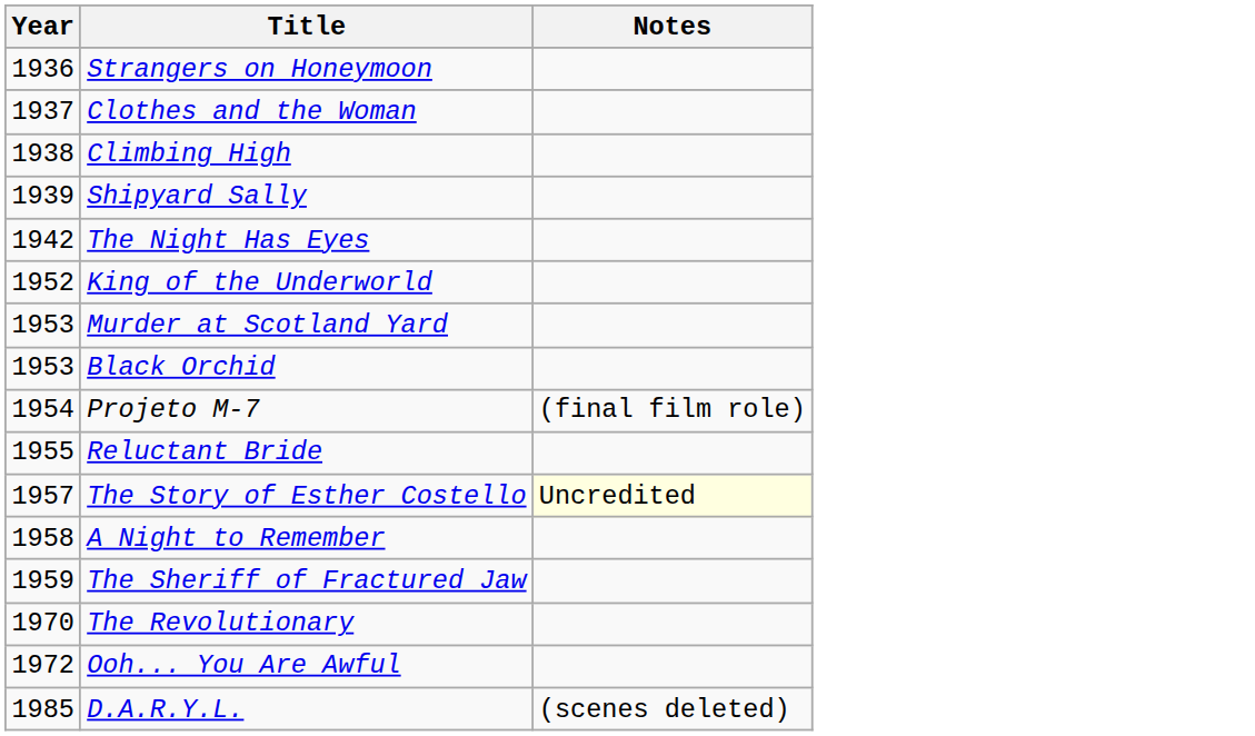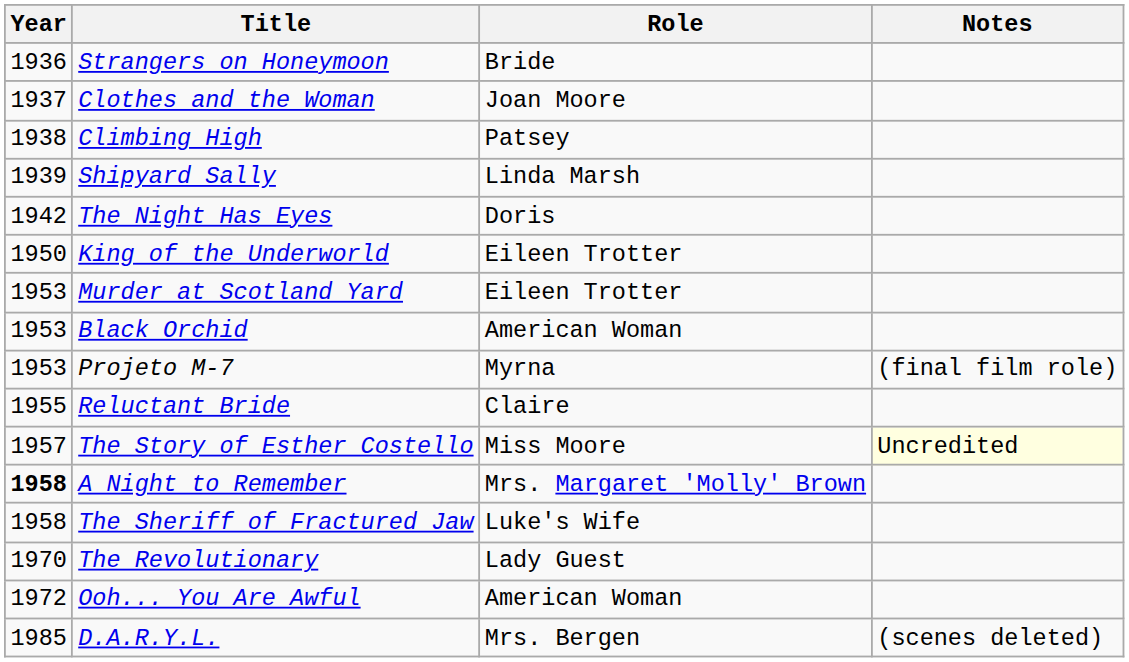+ column: Role | Bride | Joan Moore | Patsey | Linda Marsh | Doris | Eileen Trotter | Eileen Trotter | American Woman | Myrna | Claire | Miss Moore | Mrs. Margaret 'Molly' Brown | Luke's Wife | Lady Guest | American Woman | Mrs. Bergen
King of the Underworld | Year: 1952 -> 1950
Projeto M-7 | Year: 1954 -> 1953
A Night to Remember | Year: normal -> bold
The Sheriff of Fractured Jaw | Year: 1959 -> 1958
